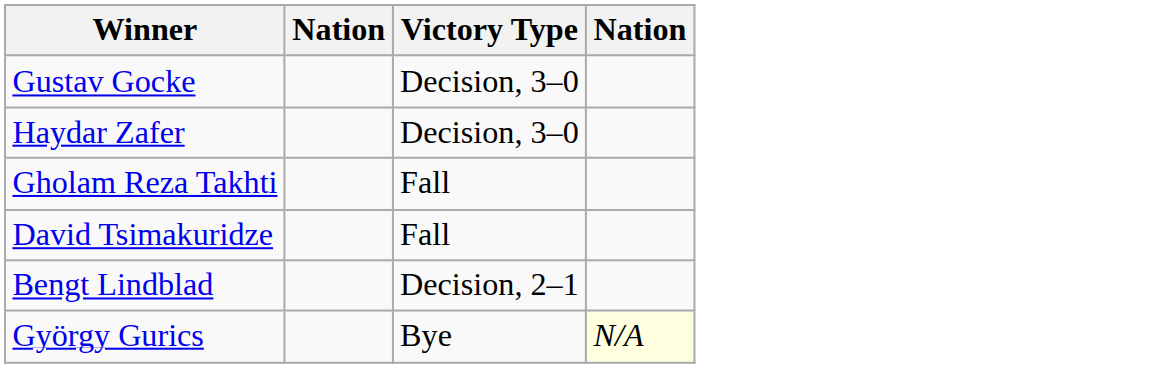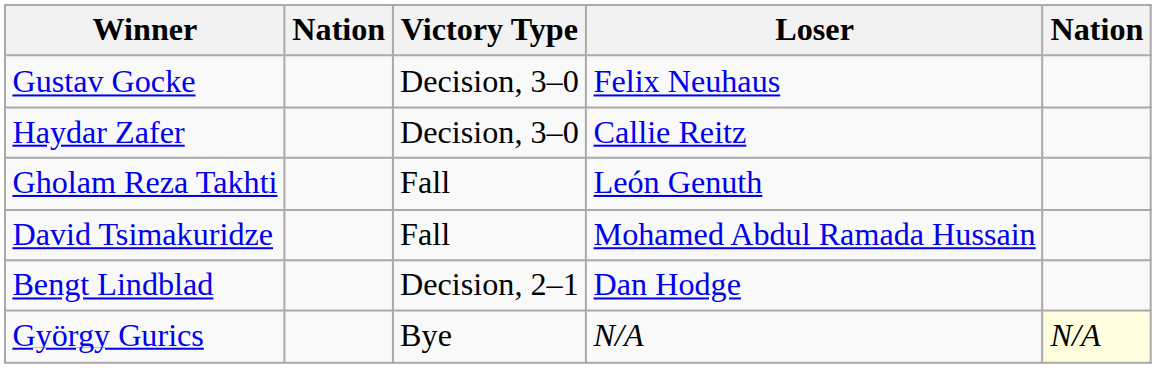+ column: Loser | Felix Neuhaus | Callie Reitz | León Genuth | Mohamed Abdul Ramada Hussain | Dan Hodge | N/A
